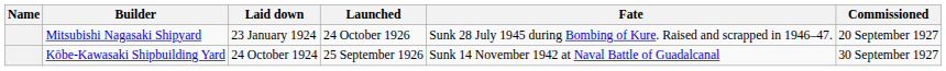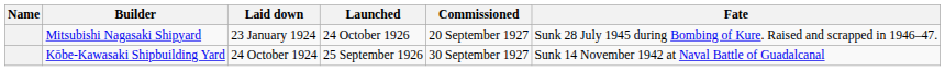columns swapped: Commissioned <-> Fate
